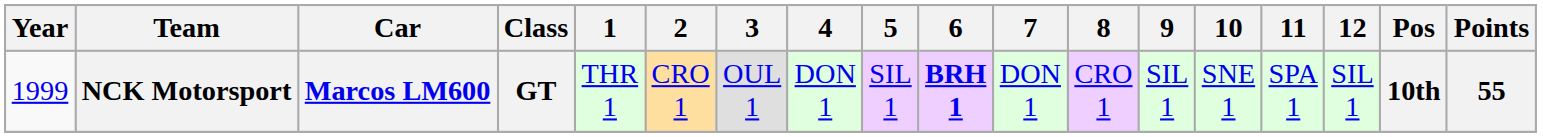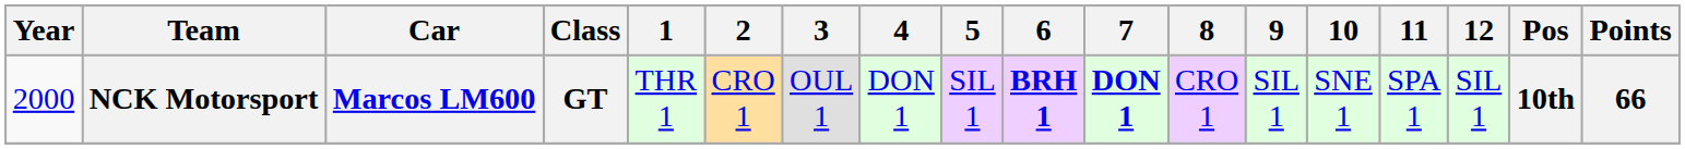NCK Motorsport | Year: 1999 -> 2000
NCK Motorsport | 7: normal -> bold
NCK Motorsport | Points: 55 -> 66
